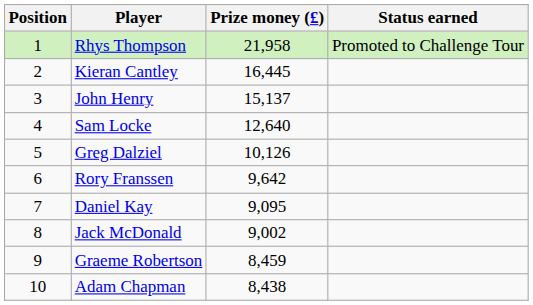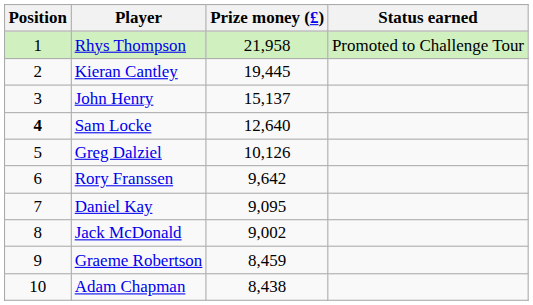Kieran Cantley | Prize money (£): 16,445 -> 19,445
Sam Locke | Position: normal -> bold
